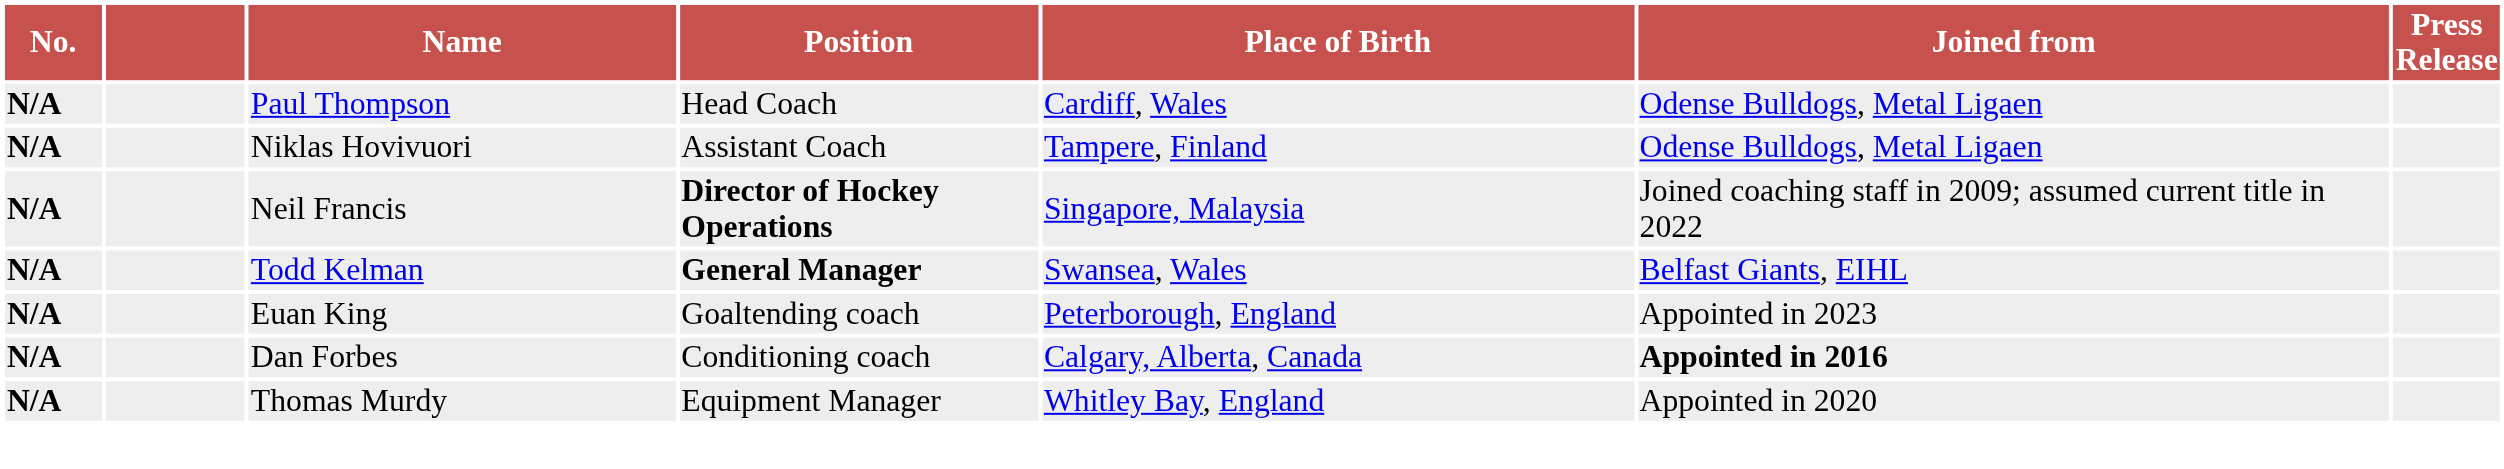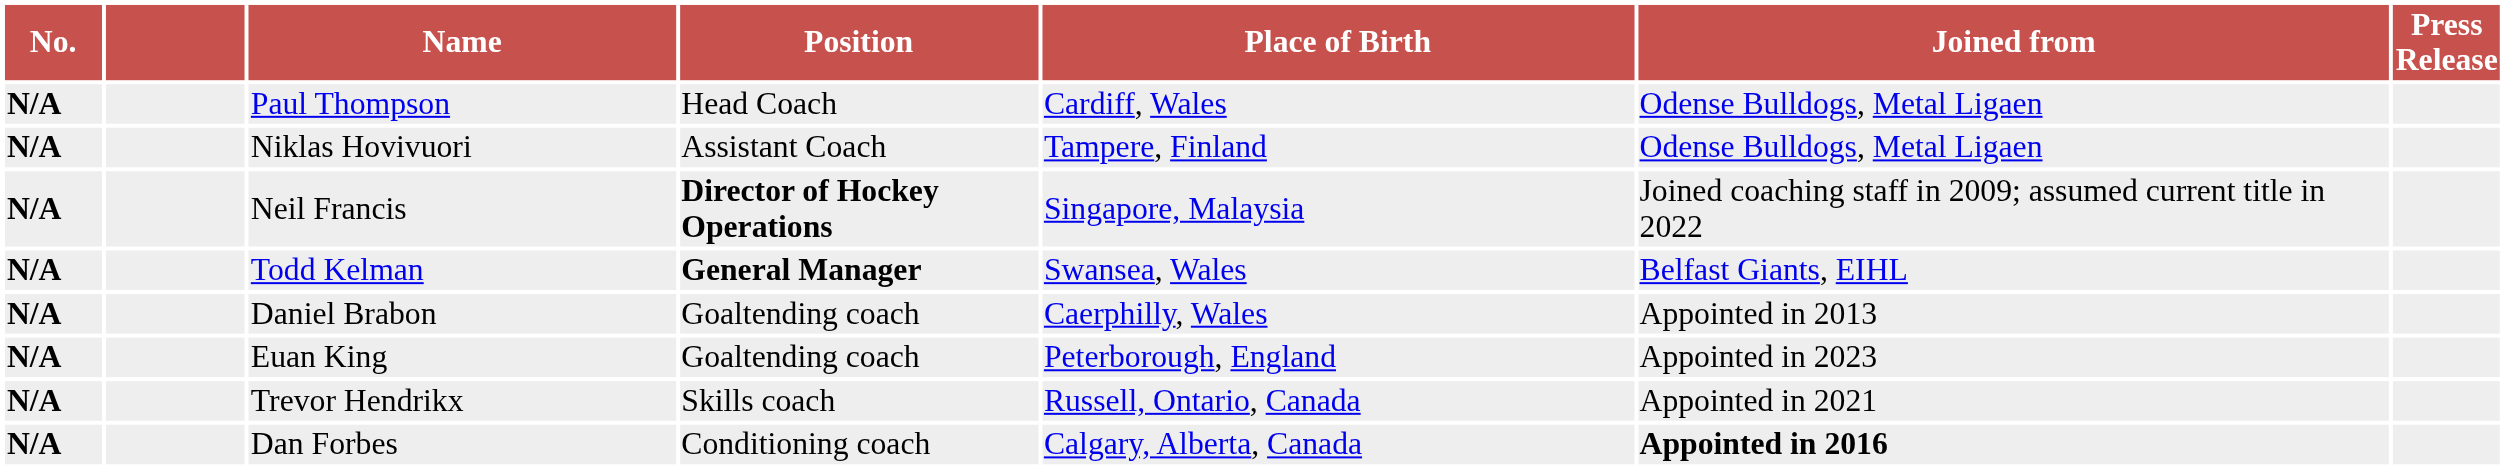+ row: N/A | Daniel Brabon | Goaltending coach | Caerphilly, Wales | Appointed in 2013
+ row: N/A | Trevor Hendrikx | Skills coach | Russell, Ontario, Canada | Appointed in 2021
- row: N/A | Thomas Murdy | Equipment Manager | Whitley Bay, England | Appointed in 2020
